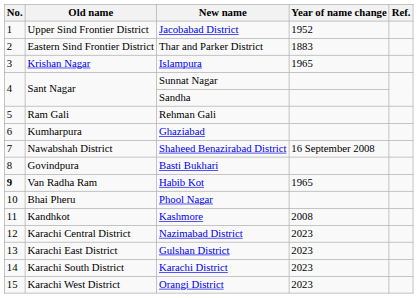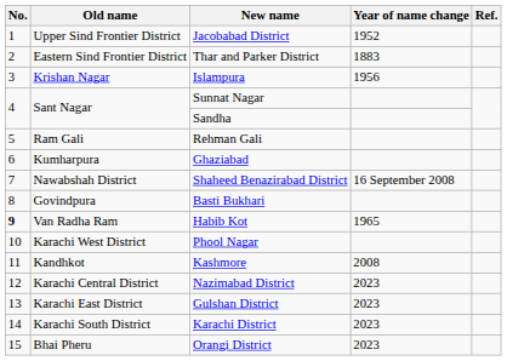Islampura | Year of name change: 1965 -> 1956
Phool Nagar | Old name: Bhai Pheru -> Karachi West District
Orangi District | Old name: Karachi West District -> Bhai Pheru
